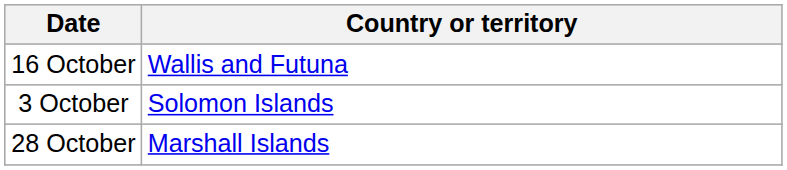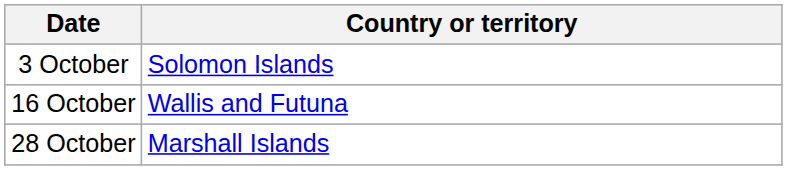rows swapped: 3 October <-> 16 October
